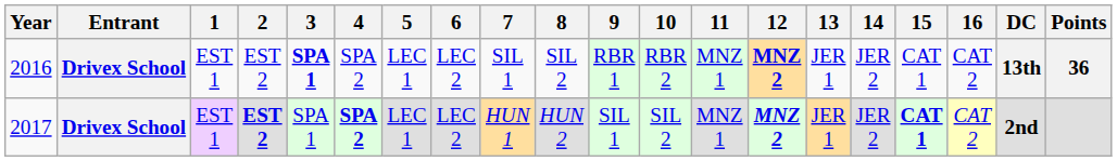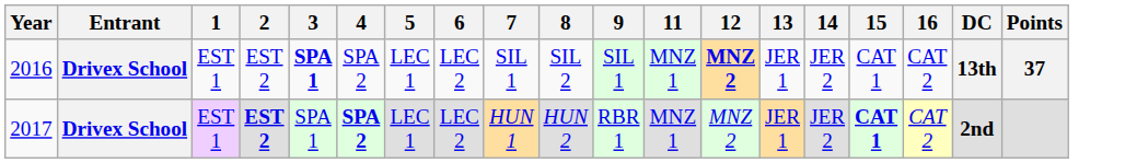- column: 10 | RBR 2 | SIL 2
2016 | 9: RBR 1 -> SIL 1
2016 | Points: 36 -> 37
2017 | 9: SIL 1 -> RBR 1
2017 | 12: bold -> normal
